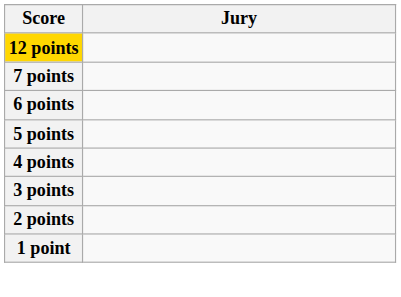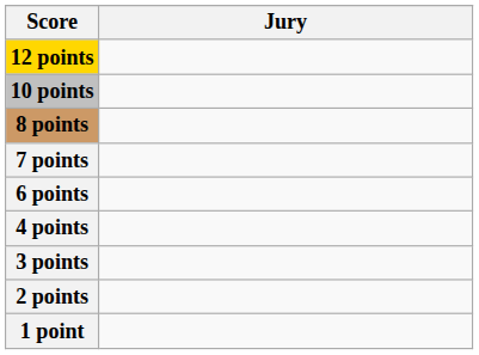+ row: 10 points
+ row: 8 points
- row: 5 points
